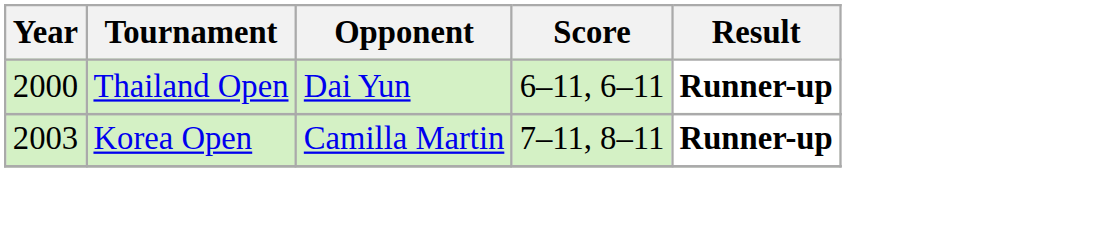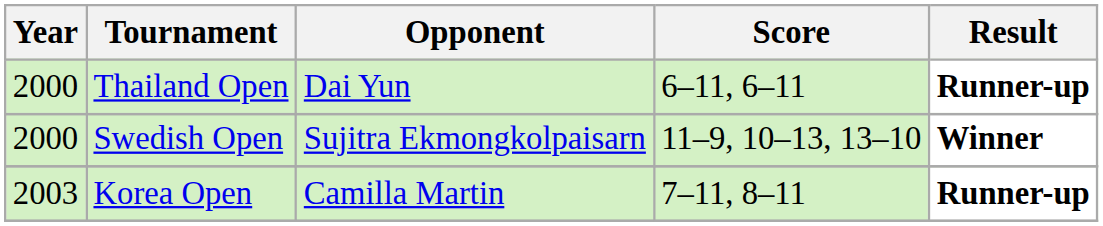+ row: 2000 | Swedish Open | Sujitra Ekmongkolpaisarn | 11–9, 10–13, 13–10 | Winner
